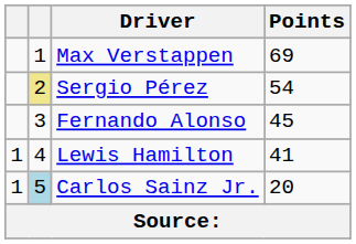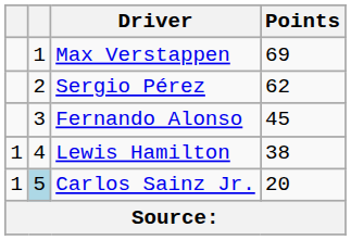Sergio Pérez | column 2: khaki background -> no background
Sergio Pérez | Points: 54 -> 62
Lewis Hamilton | Points: 41 -> 38
